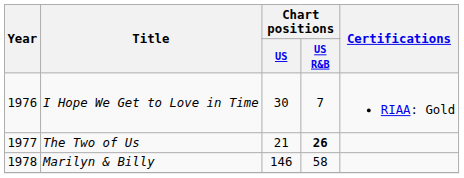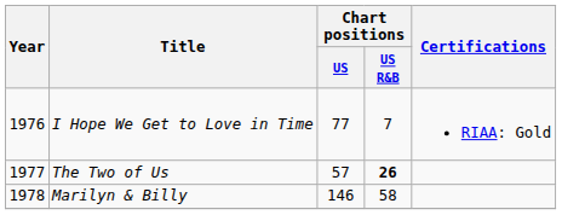I Hope We Get to Love in Time | Chart positions / US: 30 -> 77
The Two of Us | Chart positions / US: 21 -> 57
